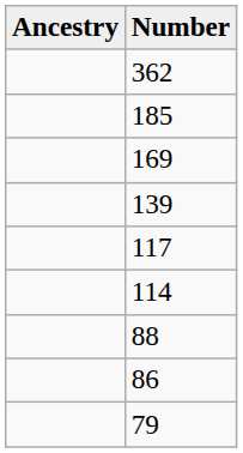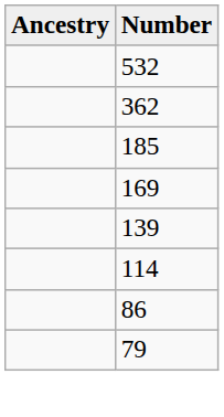+ row: 532
- row: 117
- row: 88
